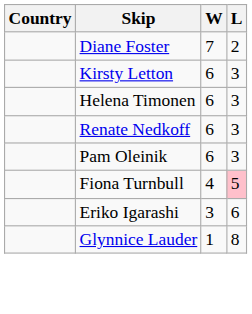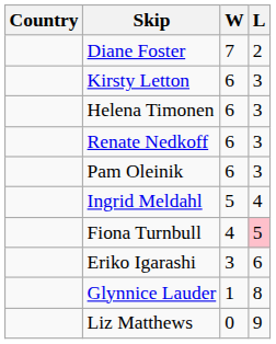+ row: Ingrid Meldahl | 5 | 4
+ row: Liz Matthews | 0 | 9
